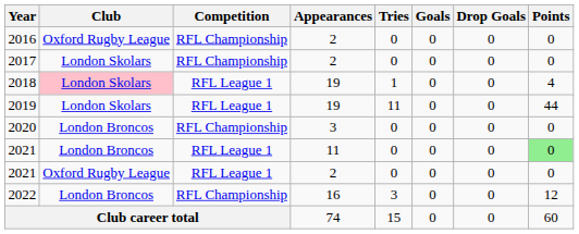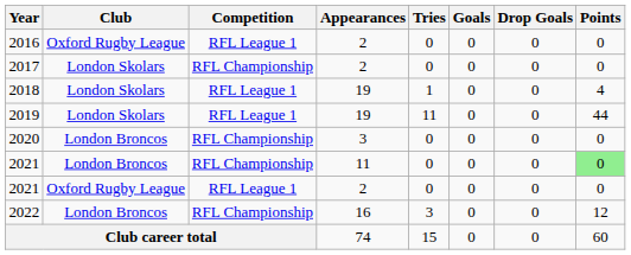2016 | Competition: RFL Championship -> RFL League 1
2018 | Club: pink background -> no background
2021 / 11 | Competition: RFL League 1 -> RFL Championship
